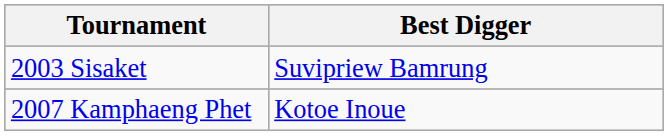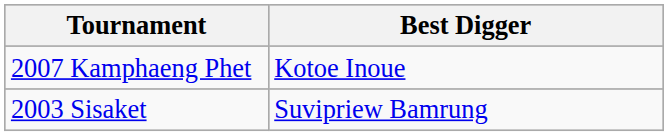rows swapped: 2003 Sisaket <-> 2007 Kamphaeng Phet
